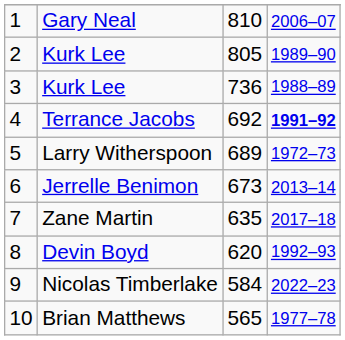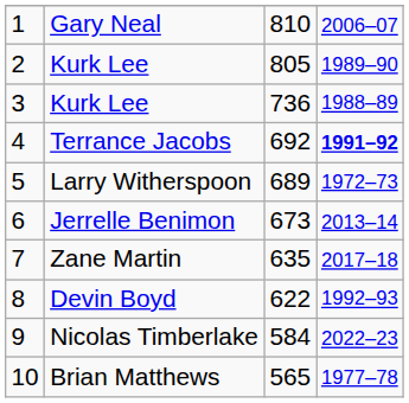Devin Boyd | column 3: 620 -> 622
